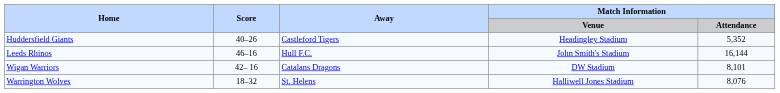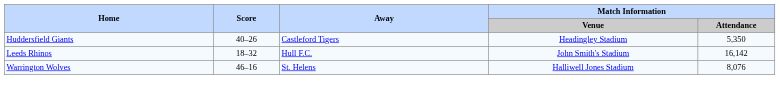Huddersfield Giants | Match Information / Attendance: 5,352 -> 5,350
Leeds Rhinos | Score: 46–16 -> 18–32
Leeds Rhinos | Match Information / Attendance: 16,144 -> 16,142
- row: Wigan Warriors | 42– 16 | Catalans Dragons | DW Stadium | 8,101
Warrington Wolves | Score: 18–32 -> 46–16
